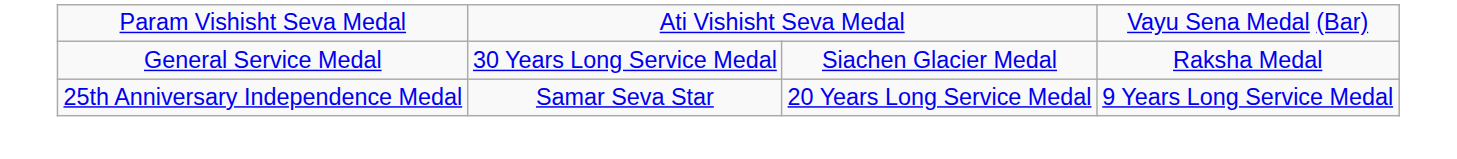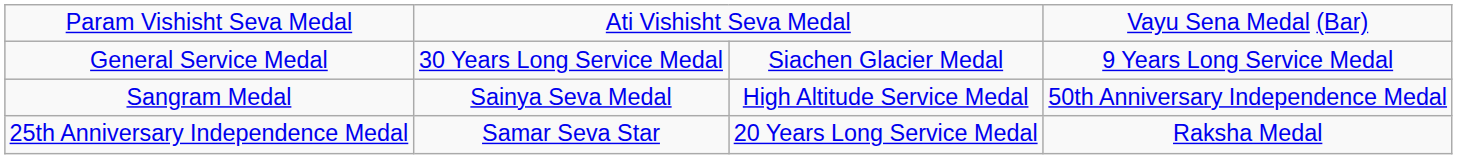General Service Medal | column 4: Raksha Medal -> 9 Years Long Service Medal
+ row: Sangram Medal | Sainya Seva Medal | High Altitude Service Medal | 50th Anniversary Independence Medal
25th Anniversary Independence Medal | column 4: 9 Years Long Service Medal -> Raksha Medal
